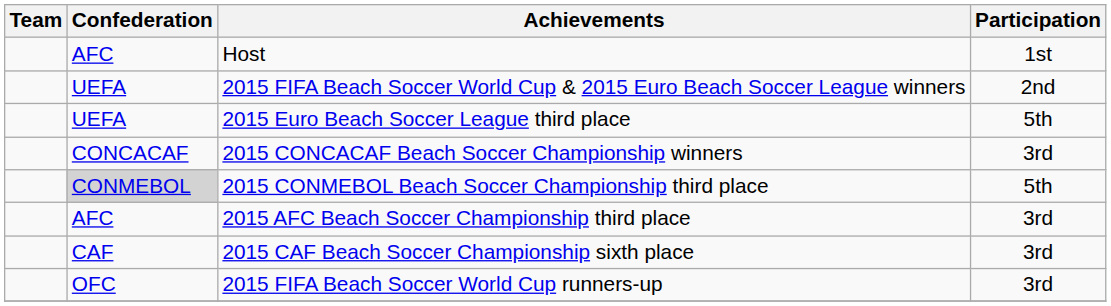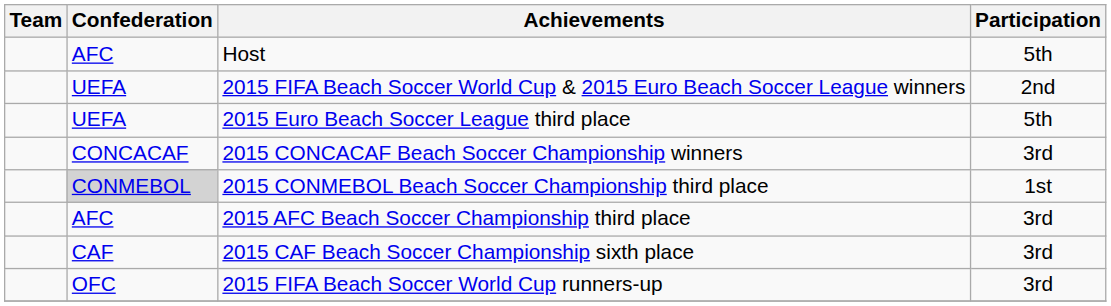Host | Participation: 1st -> 5th
2015 CONMEBOL Beach Soccer Championship third place | Participation: 5th -> 1st
